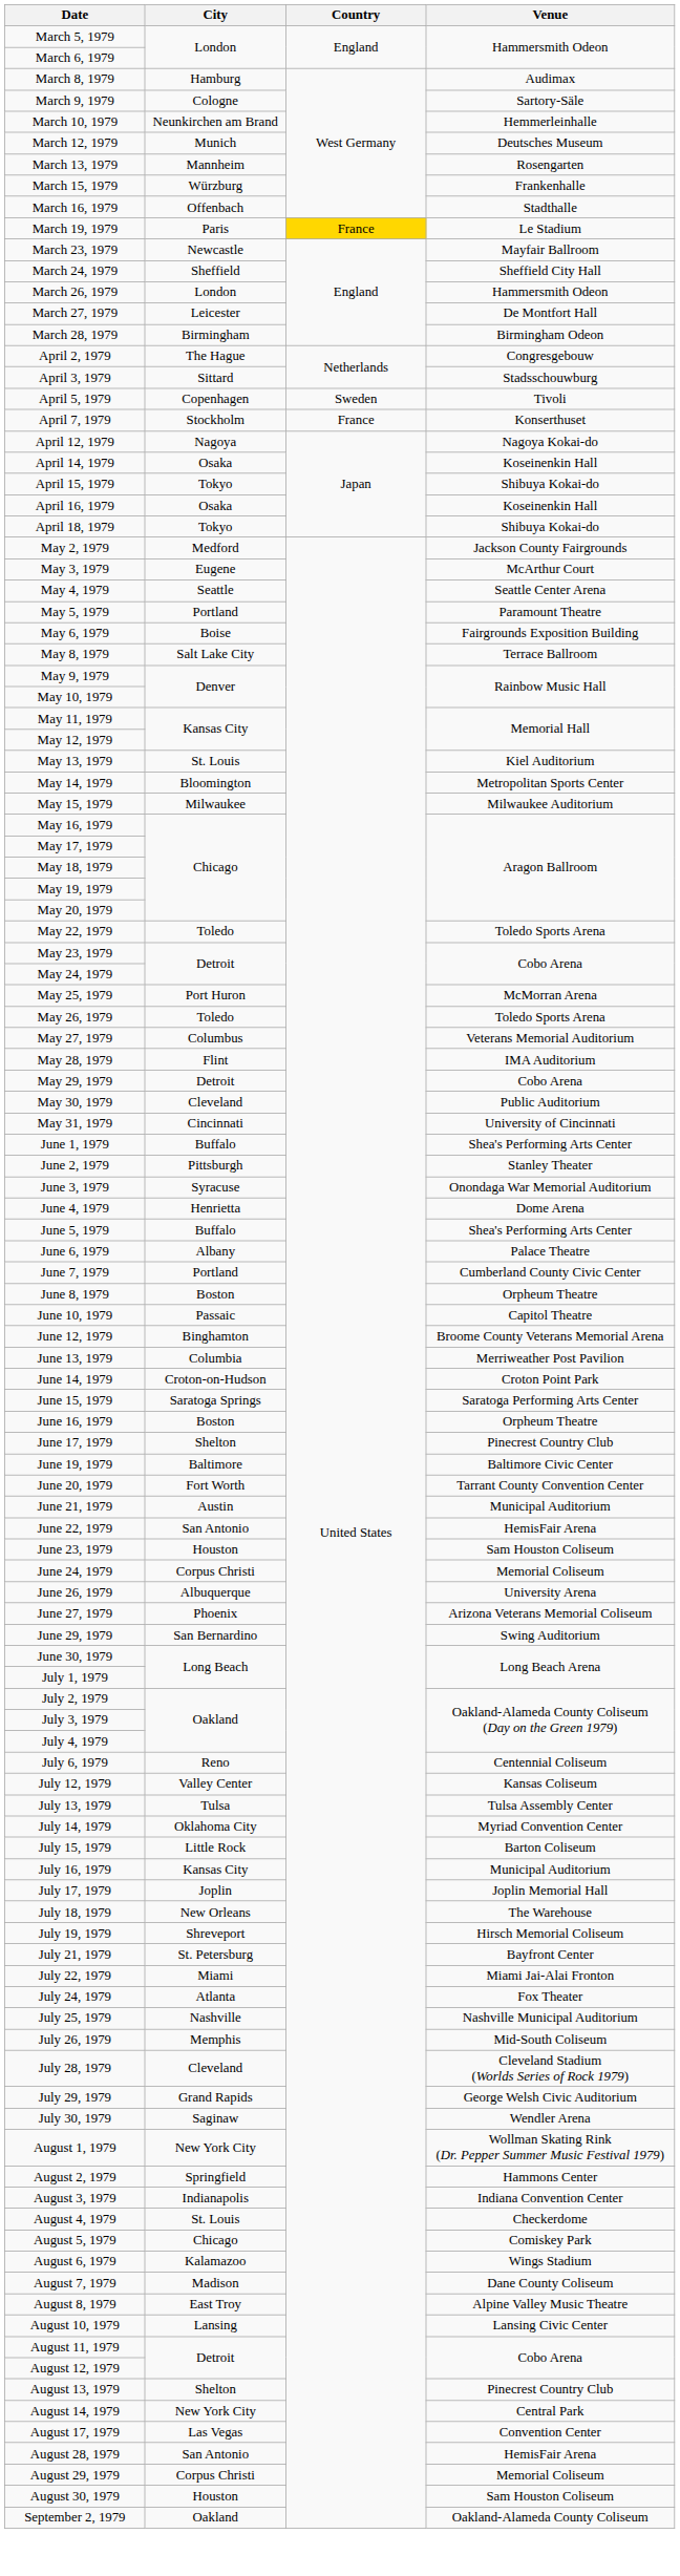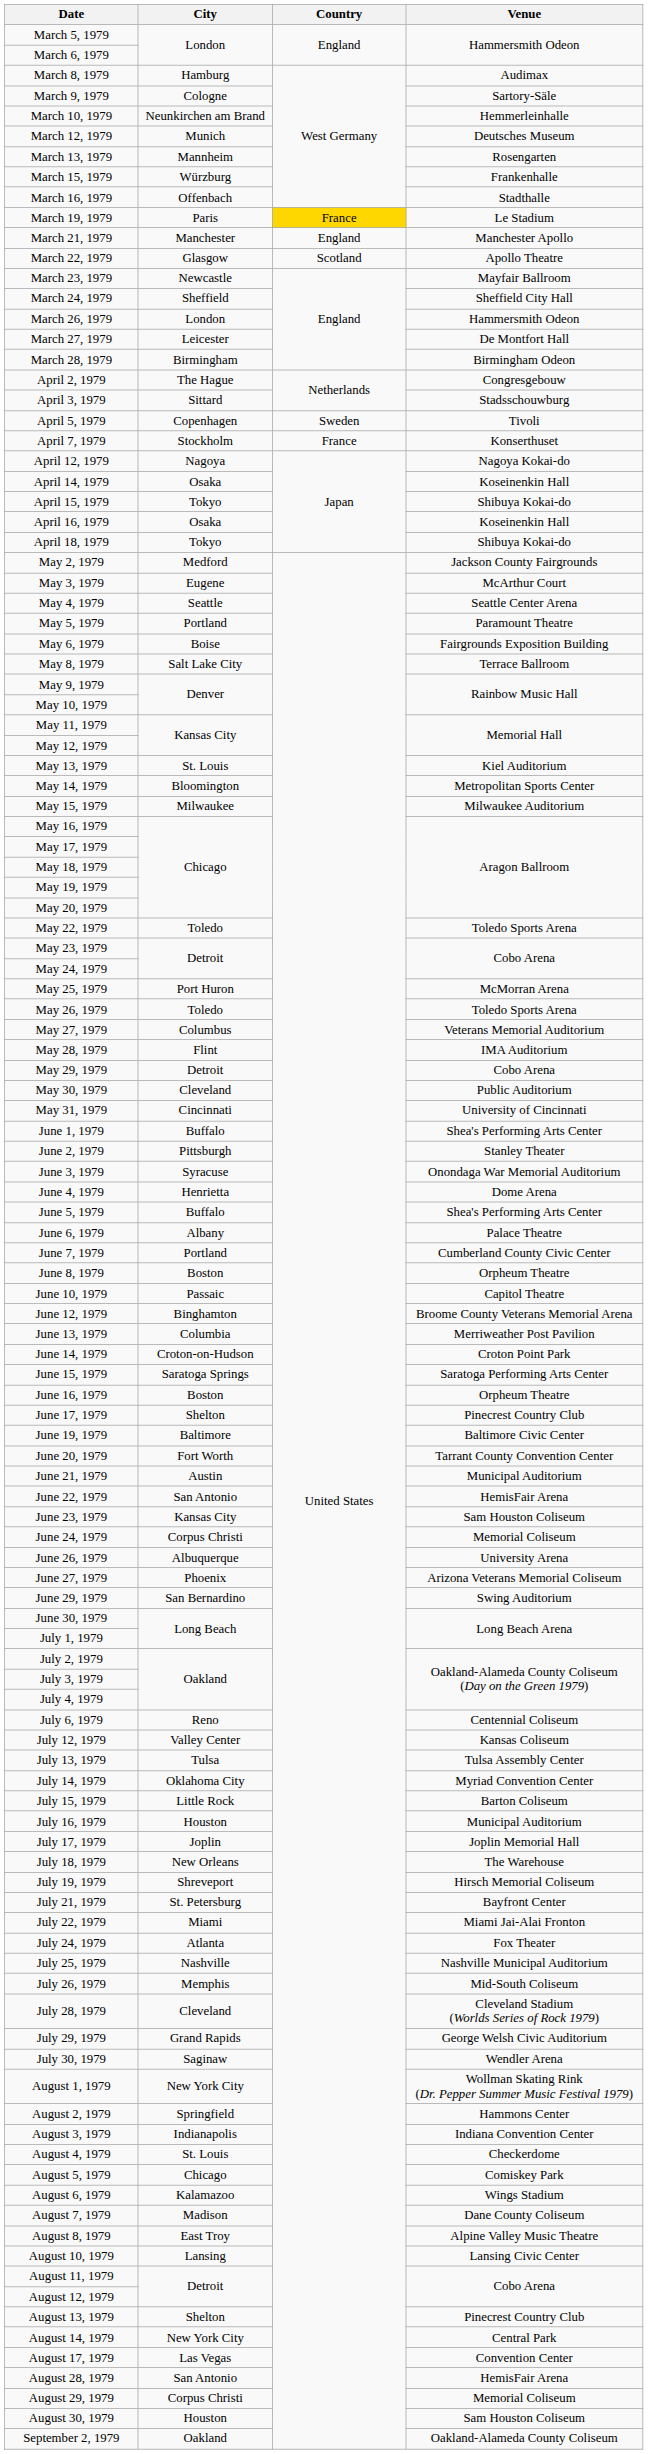+ row: March 21, 1979 | Manchester | England | Manchester Apollo
+ row: March 22, 1979 | Glasgow | Scotland | Apollo Theatre
June 23, 1979 | City: Houston -> Kansas City
July 16, 1979 | City: Kansas City -> Houston
